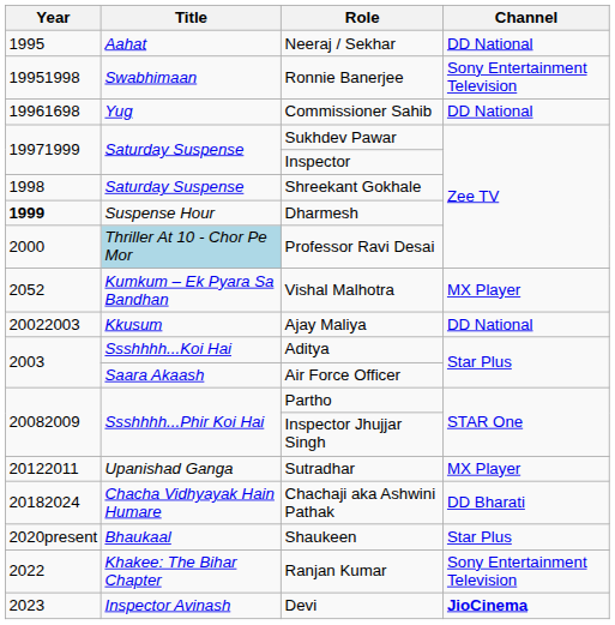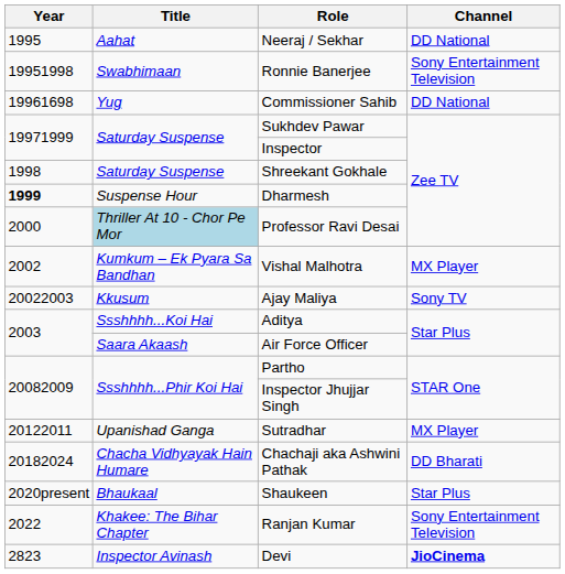Vishal Malhotra | Year: 2052 -> 2002
Ajay Maliya | Channel: DD National -> Sony TV
Devi | Year: 2023 -> 2823
